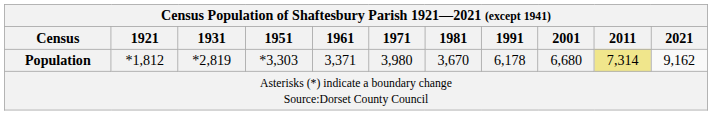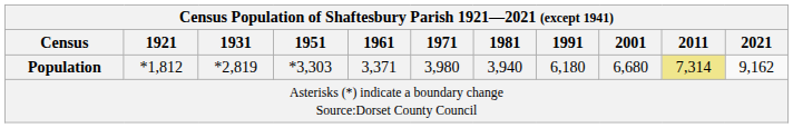Population | 1981: 3,670 -> 3,940
Population | 1991: 6,178 -> 6,180
